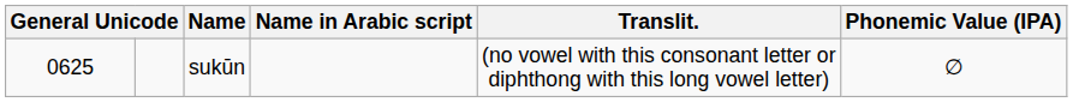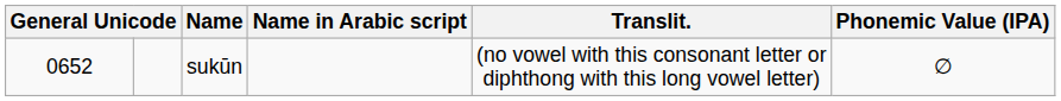sukūn | column 1: 0625 -> 0652
